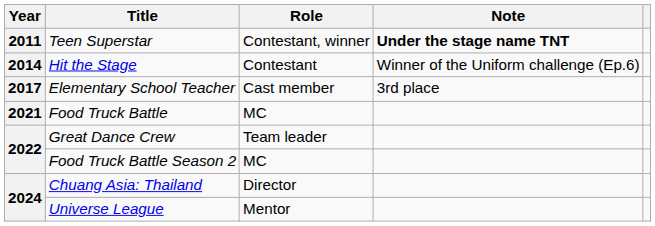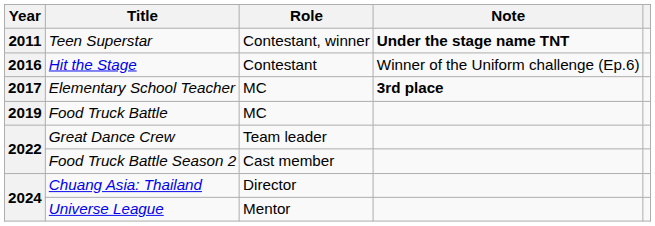Hit the Stage | Year: 2014 -> 2016
Elementary School Teacher | Role: Cast member -> MC
Elementary School Teacher | Note: normal -> bold
Food Truck Battle | Year: 2021 -> 2019
Food Truck Battle Season 2 | Role: MC -> Cast member
